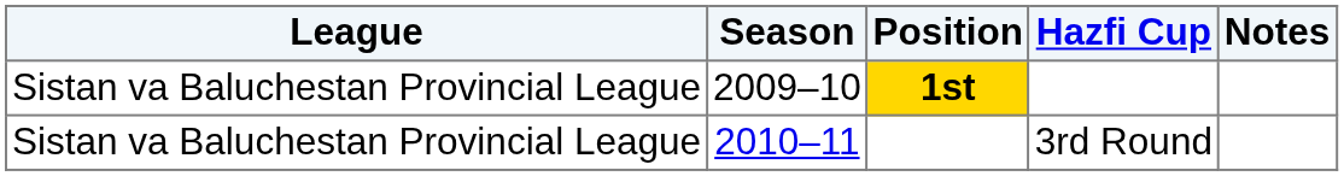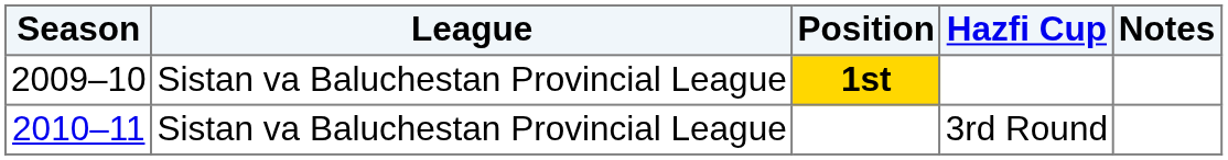columns swapped: Season <-> League
